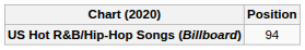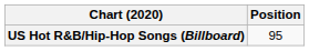US Hot R&B/Hip-Hop Songs (Billboard) | Position: 94 -> 95
